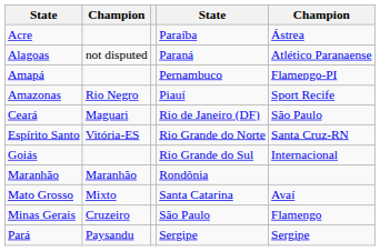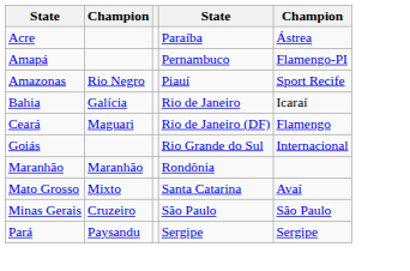- row: Alagoas | not disputed | Paraná | Atlético Paranaense
+ row: Bahia | Galícia | Rio de Janeiro | Icaraí
Ceará | column 5: São Paulo -> Flamengo
- row: Espírito Santo | Vitória-ES | Rio Grande do Norte | Santa Cruz-RN
Minas Gerais | column 5: Flamengo -> São Paulo
